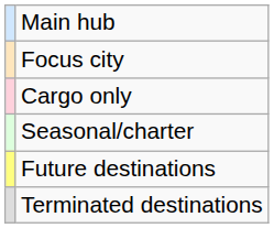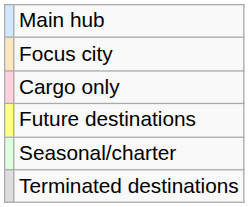rows swapped: Seasonal/charter <-> Future destinations
